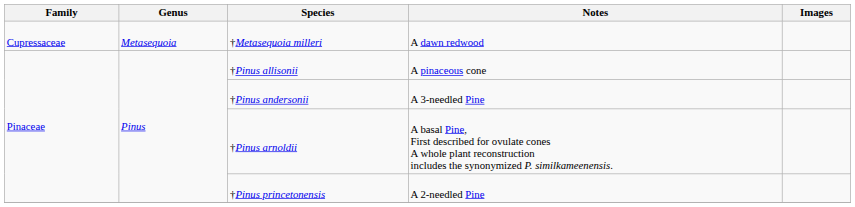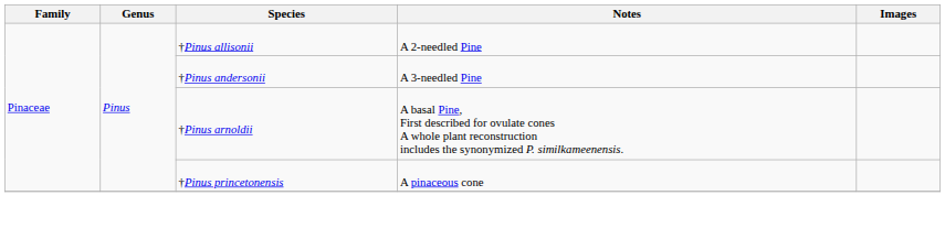- row: Cupressaceae | Metasequoia | †Metasequoia milleri | A dawn redwood
†Pinus allisonii | Notes: A pinaceous cone -> A 2-needled Pine
†Pinus princetonensis | Notes: A 2-needled Pine -> A pinaceous cone
